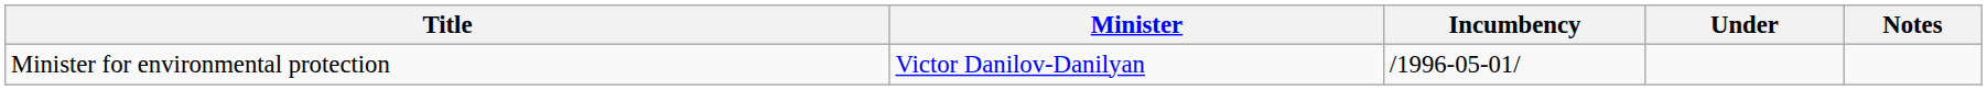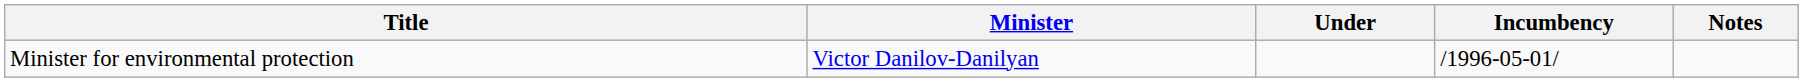columns swapped: Incumbency <-> Under
